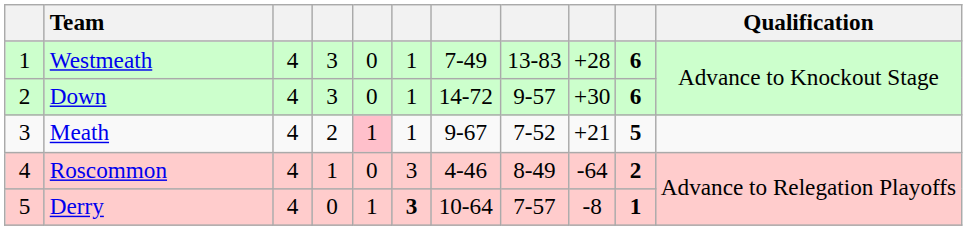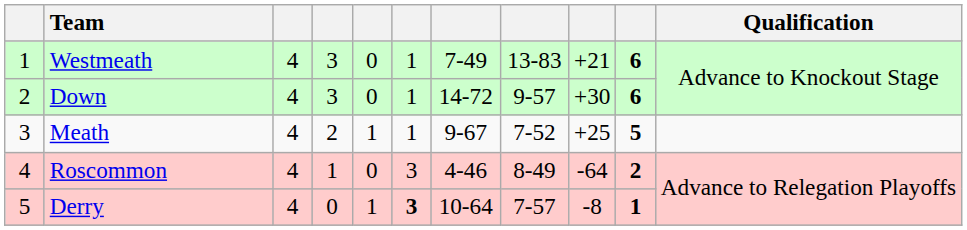Westmeath | column 9: +28 -> +21
Meath | column 5: pink background -> no background
Meath | column 9: +21 -> +25
